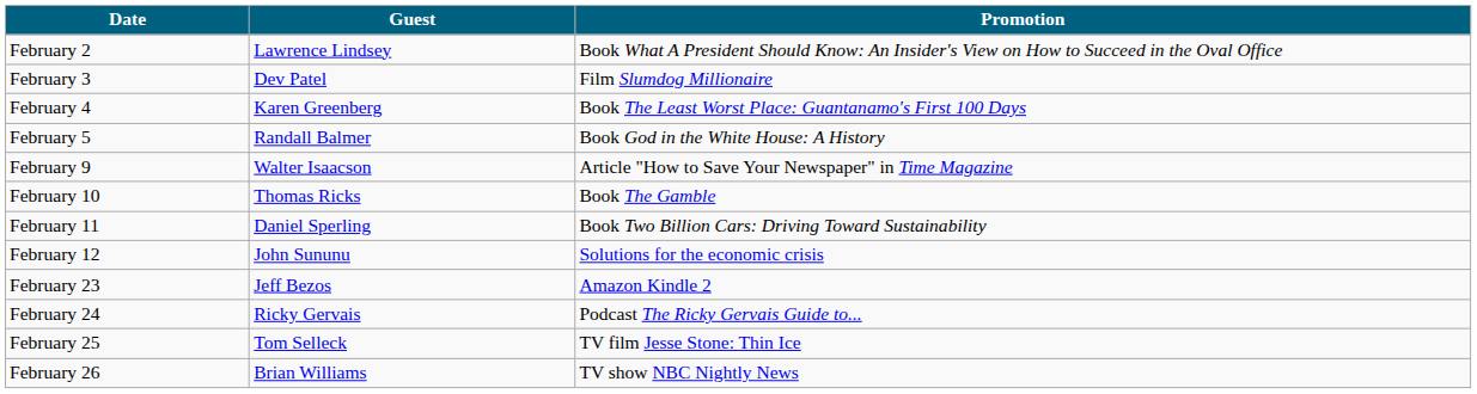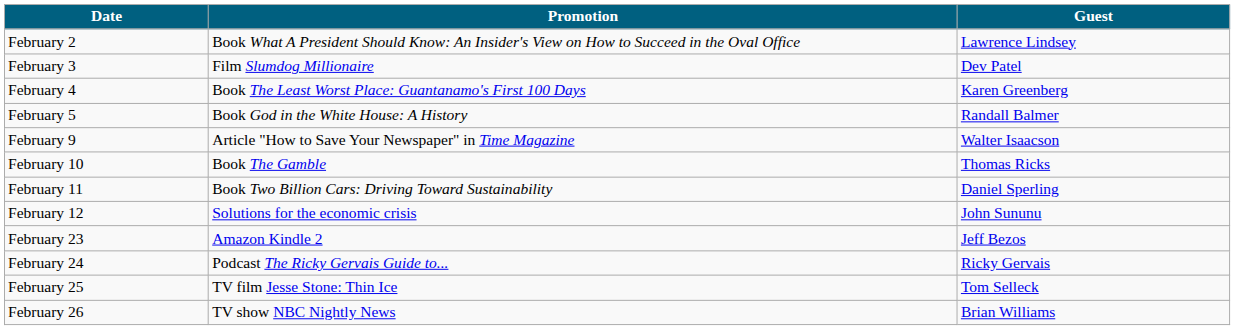columns swapped: Guest <-> Promotion
